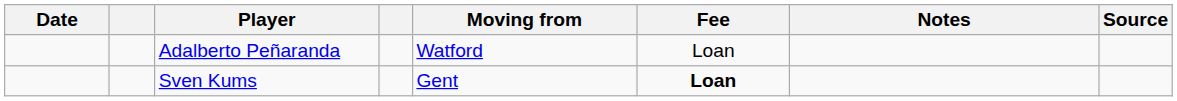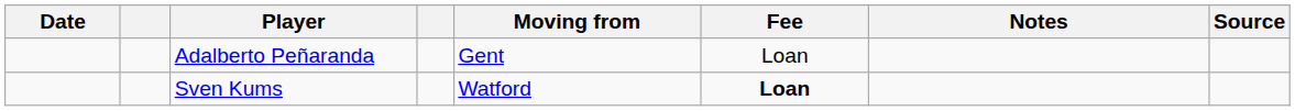Adalberto Peñaranda | Moving from: Watford -> Gent
Sven Kums | Moving from: Gent -> Watford
